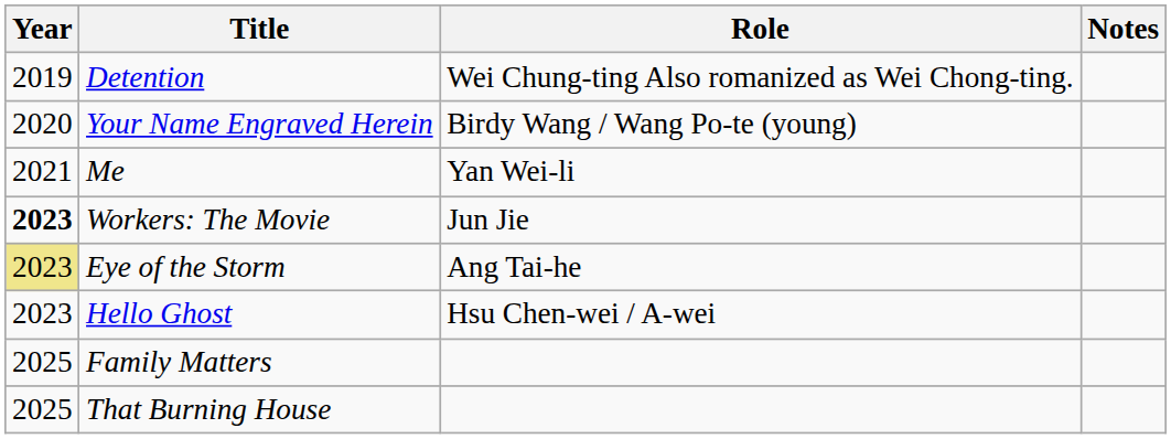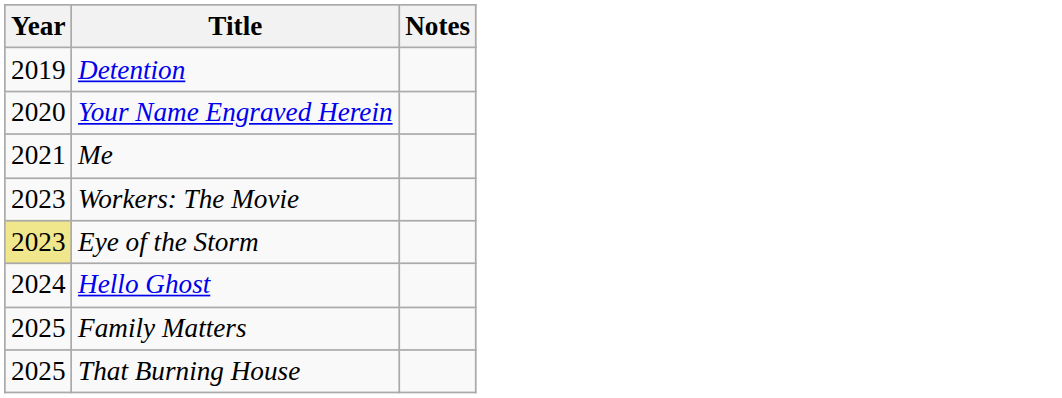- column: Role | Wei Chung-ting Also romanized as Wei Chong-ting. | Birdy Wang / Wang Po-te (young) | Yan Wei-li | Jun Jie | Ang Tai-he | Hsu Chen-wei / A-wei
Workers: The Movie | Year: bold -> normal
Hello Ghost | Year: 2023 -> 2024
